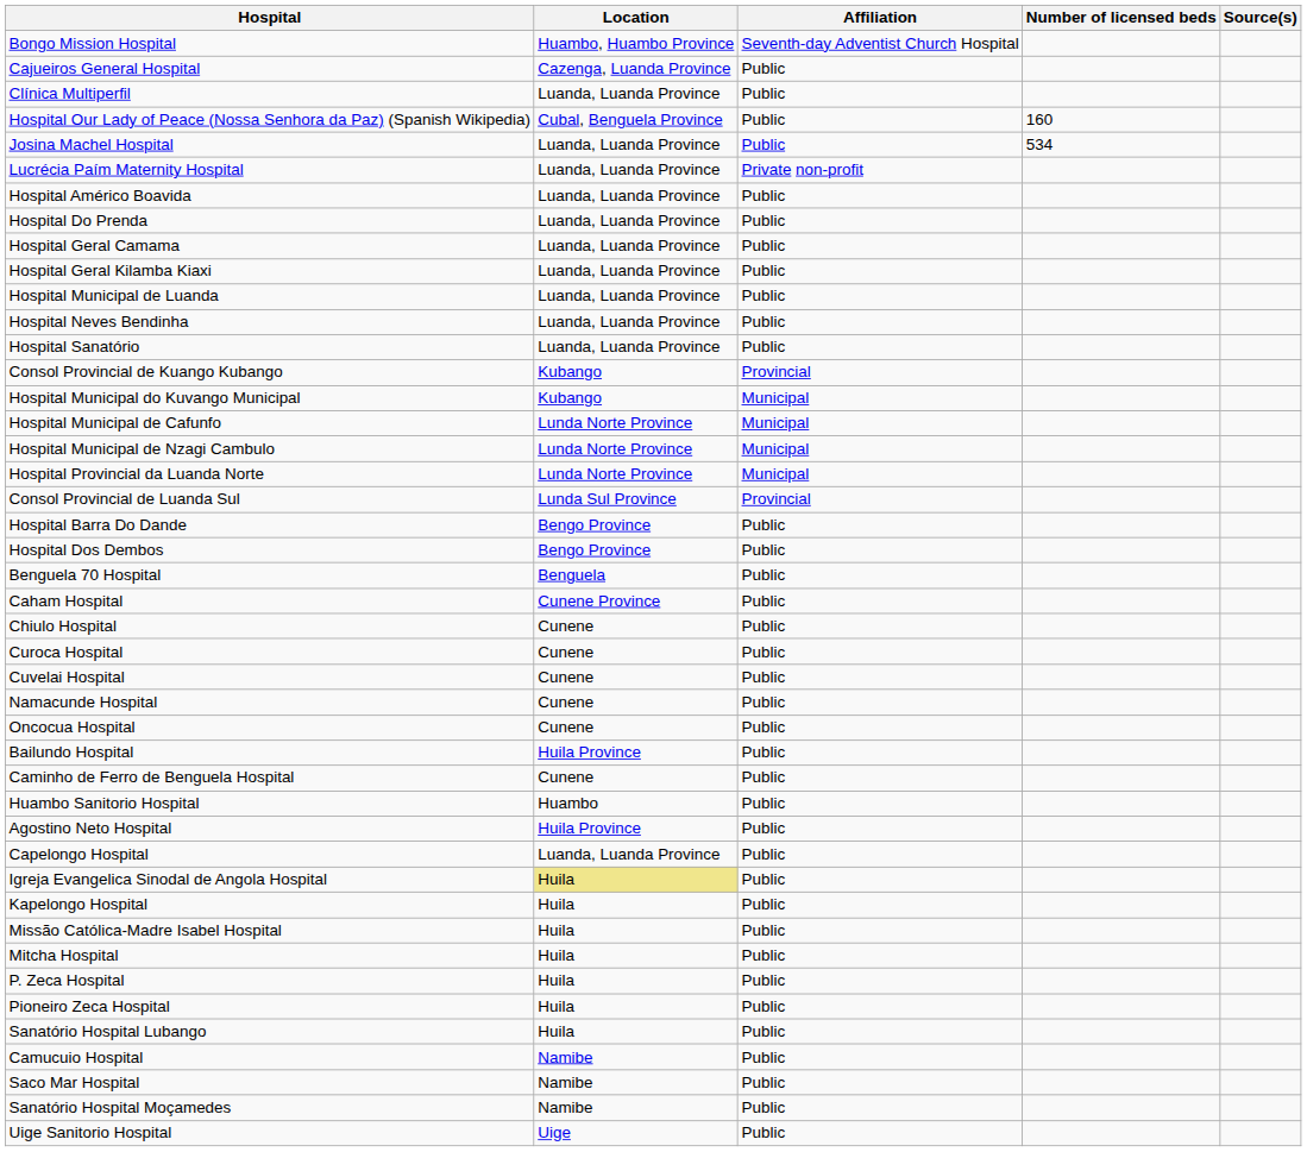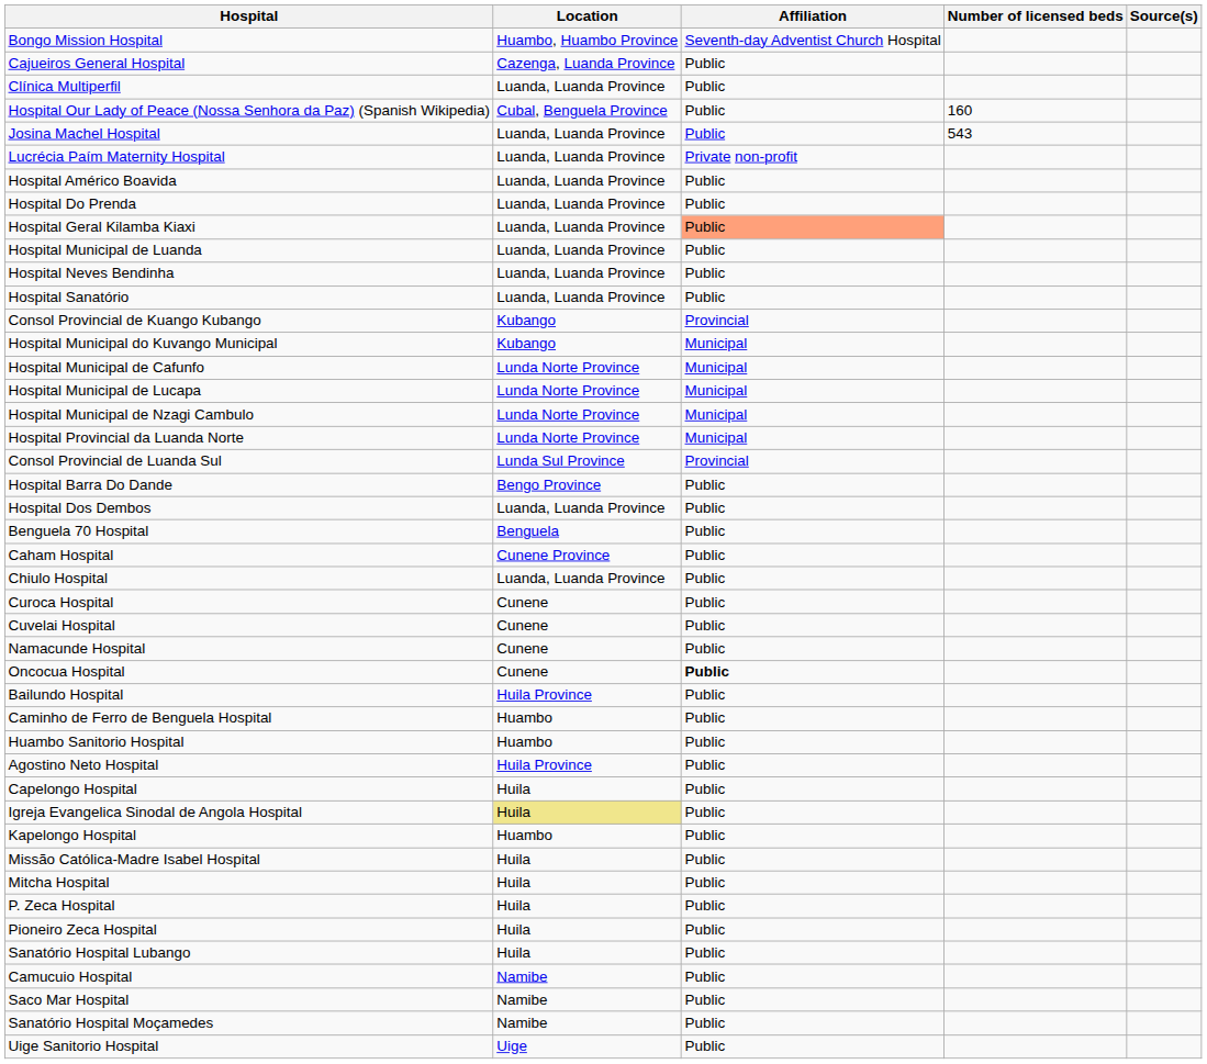Josina Machel Hospital | Number of licensed beds: 534 -> 543
- row: Hospital Geral Camama | Luanda, Luanda Province | Public
Hospital Geral Kilamba Kiaxi | Affiliation: no background -> lightsalmon background
+ row: Hospital Municipal de Lucapa | Lunda Norte Province | Municipal
Hospital Dos Dembos | Location: Bengo Province -> Luanda, Luanda Province
Chiulo Hospital | Location: Cunene -> Luanda, Luanda Province
Oncocua Hospital | Affiliation: normal -> bold
Caminho de Ferro de Benguela Hospital | Location: Cunene -> Huambo
Capelongo Hospital | Location: Luanda, Luanda Province -> Huila
Kapelongo Hospital | Location: Huila -> Huambo
